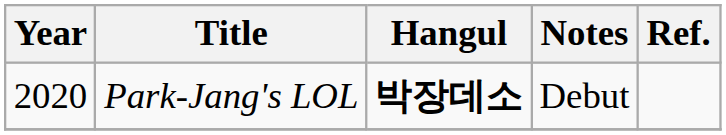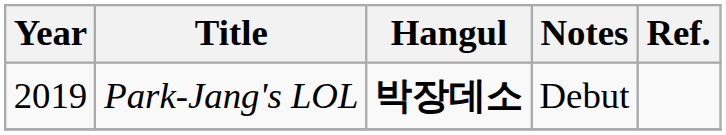Park-Jang's LOL | Year: 2020 -> 2019
